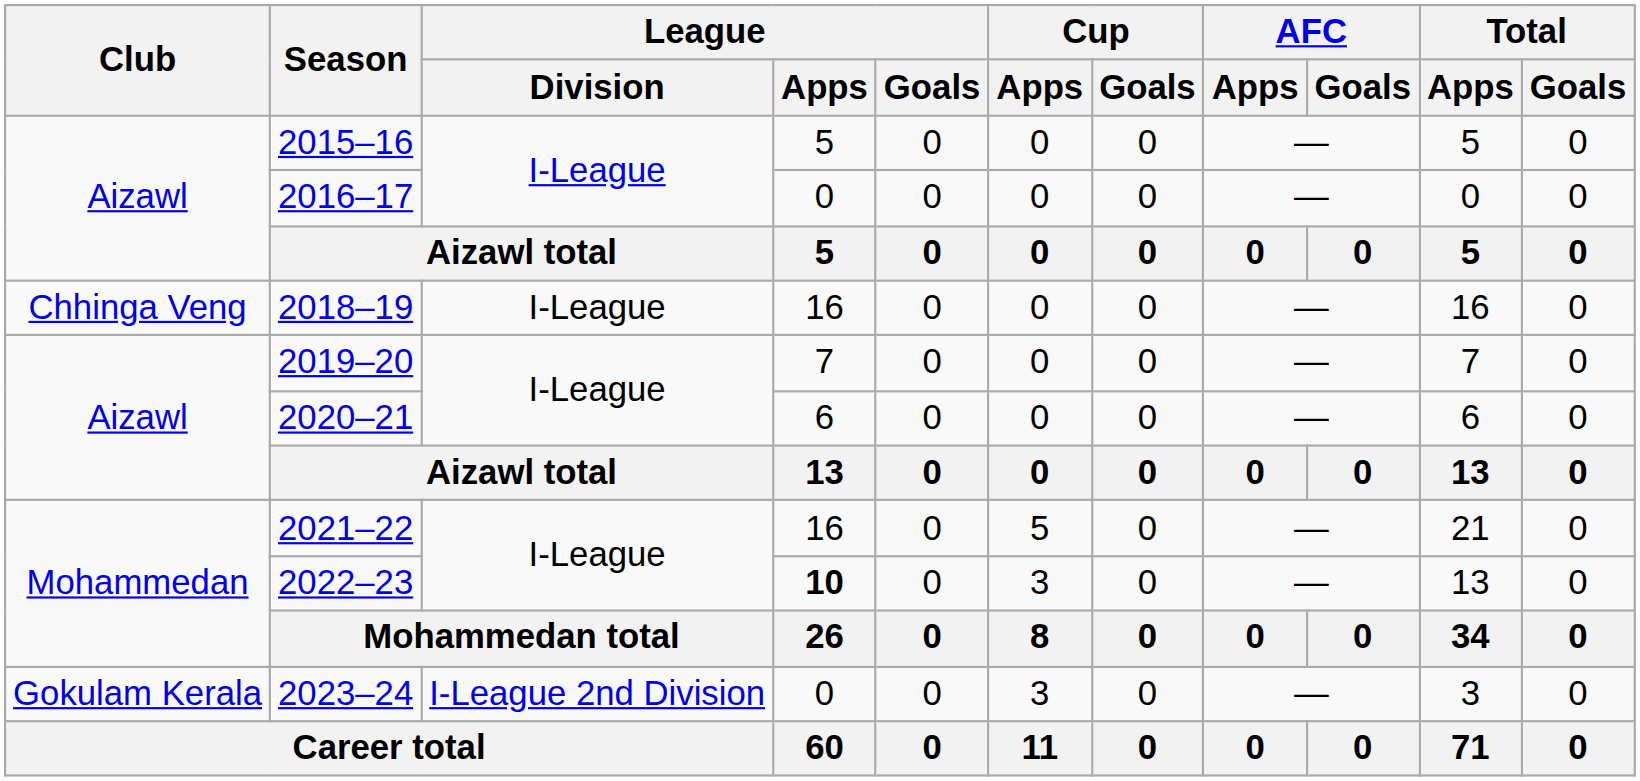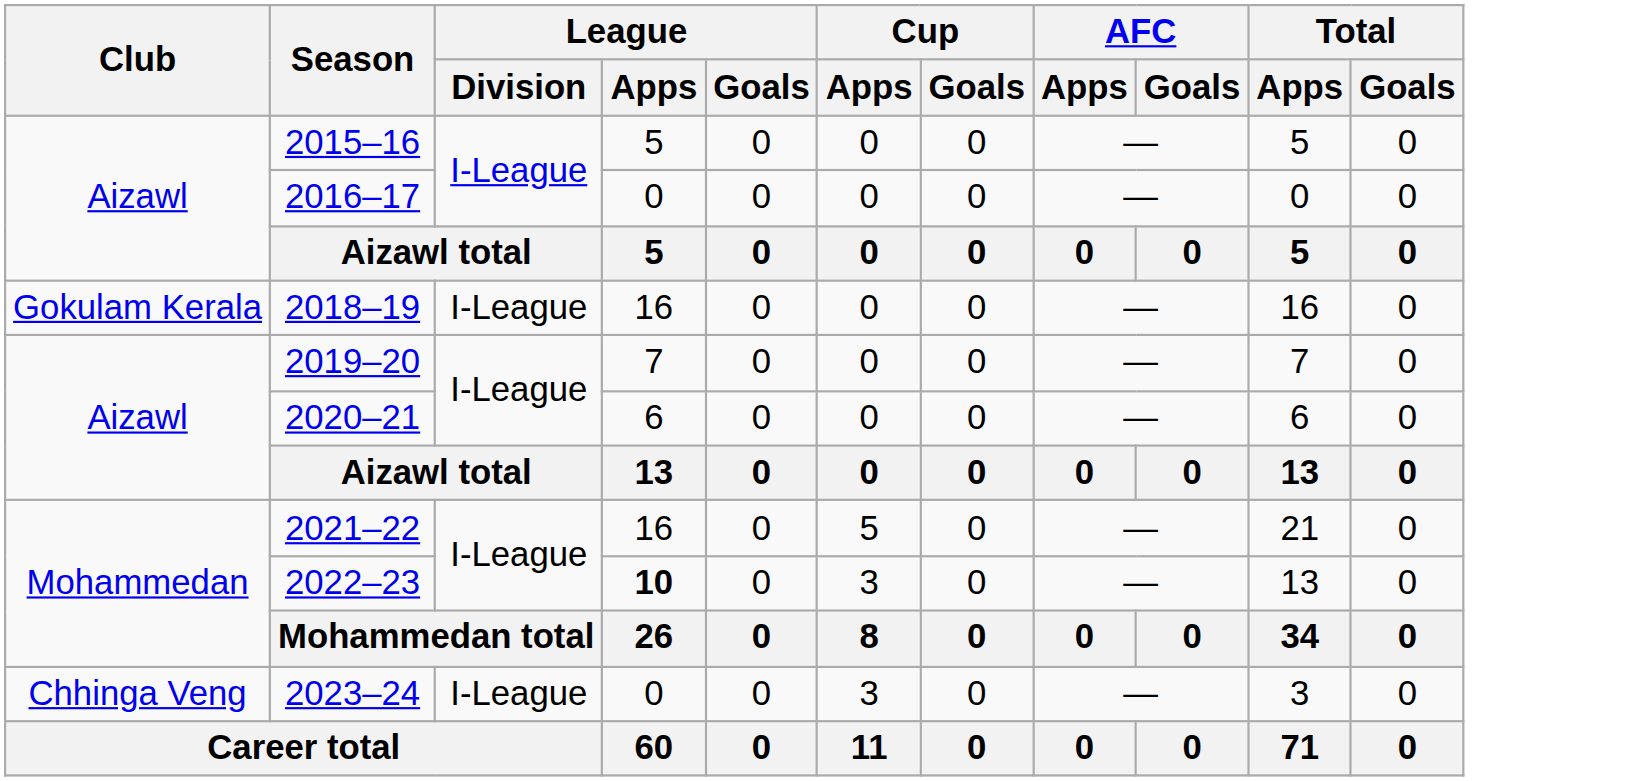2018–19 | Club: Chhinga Veng -> Gokulam Kerala
2023–24 | Club: Gokulam Kerala -> Chhinga Veng
2023–24 | League / Division: I-League 2nd Division -> I-League
